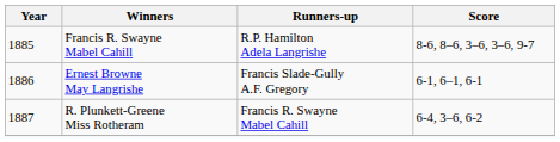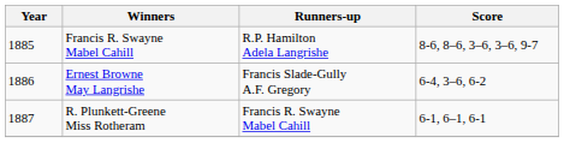Ernest Browne May Langrishe | Score: 6-1, 6–1, 6-1 -> 6-4, 3–6, 6-2
R. Plunkett-Greene Miss Rotheram | Score: 6-4, 3–6, 6-2 -> 6-1, 6–1, 6-1
